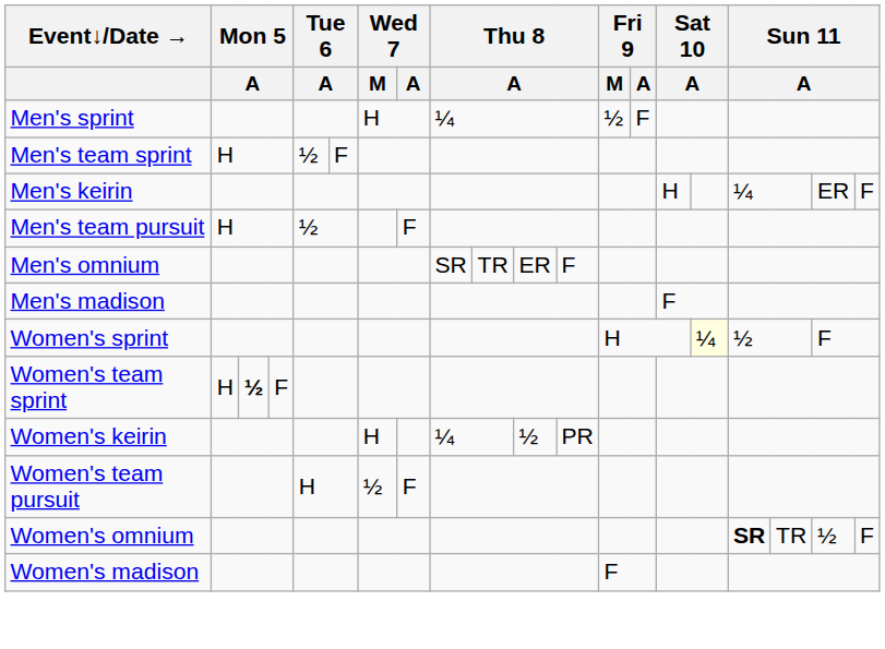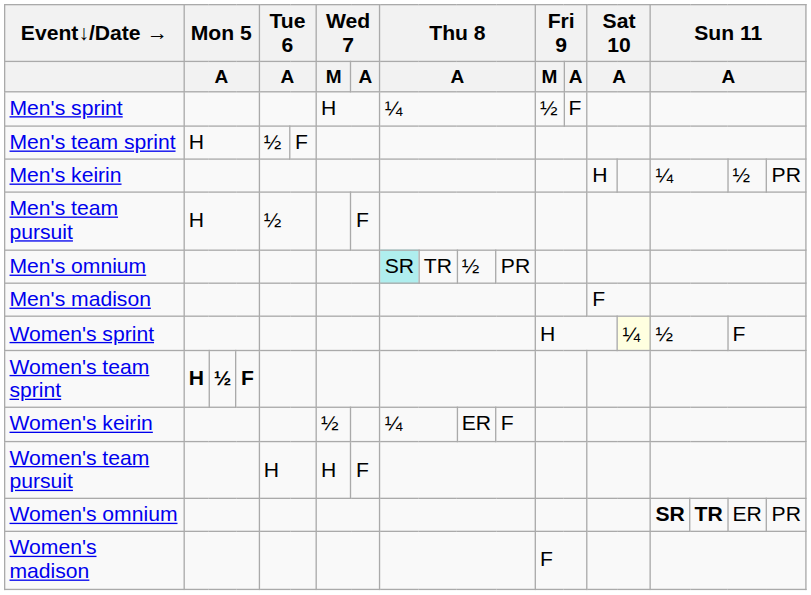Men's keirin | column 19: ER -> ½
Men's keirin | column 20: F -> PR
Men's omnium | column 9: no background -> paleturquoise background
Men's omnium | column 11: ER -> ½
Men's omnium | column 12: F -> PR
Women's team sprint | column 2: normal -> bold
Women's team sprint | column 4: normal -> bold
Women's keirin | Wed 7 / M: H -> ½
Women's keirin | column 11: ½ -> ER
Women's keirin | column 12: PR -> F
Women's team pursuit | Wed 7 / M: ½ -> H
Women's omnium | column 18: normal -> bold
Women's omnium | column 19: ½ -> ER
Women's omnium | column 20: F -> PR
